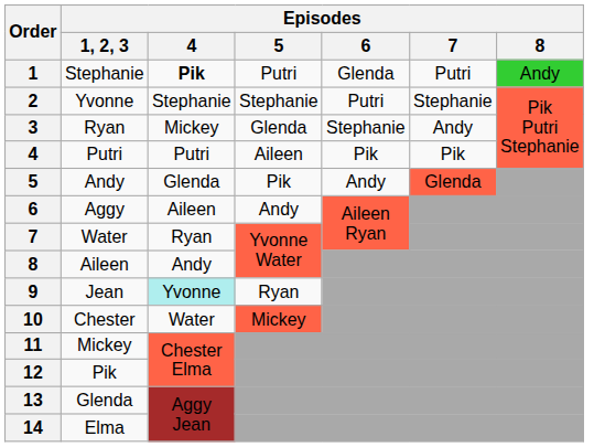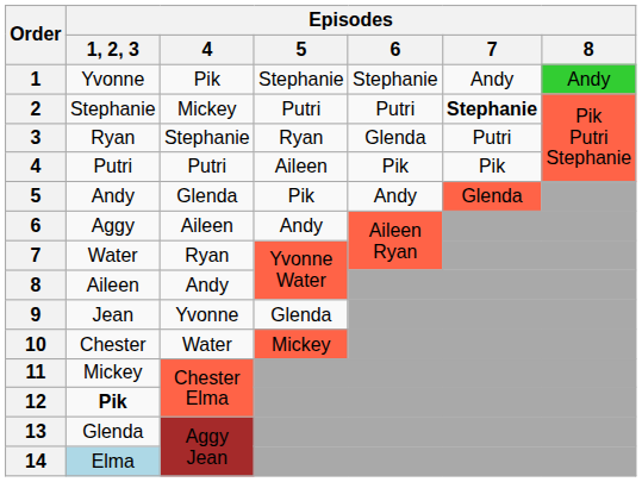1 | Episodes / 1, 2, 3: Stephanie -> Yvonne
1 | Episodes / 4: bold -> normal
1 | Episodes / 5: Putri -> Stephanie
1 | Episodes / 6: Glenda -> Stephanie
1 | Episodes / 7: Putri -> Andy
2 | Episodes / 1, 2, 3: Yvonne -> Stephanie
2 | Episodes / 4: Stephanie -> Mickey
2 | Episodes / 5: Stephanie -> Putri
2 | Episodes / 7: normal -> bold
3 | Episodes / 4: Mickey -> Stephanie
3 | Episodes / 5: Glenda -> Ryan
3 | Episodes / 6: Stephanie -> Glenda
3 | Episodes / 7: Andy -> Putri
9 | Episodes / 4: paleturquoise background -> no background
9 | Episodes / 5: Ryan -> Glenda
12 | Episodes / 1, 2, 3: normal -> bold
14 | Episodes / 1, 2, 3: no background -> lightblue background
